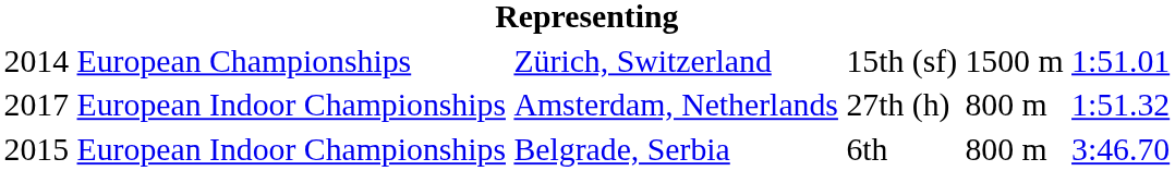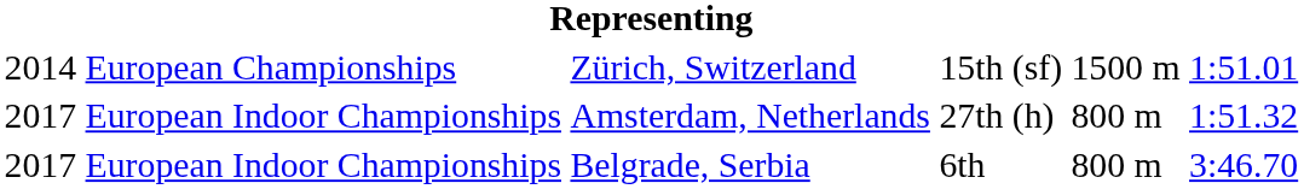Belgrade, Serbia | column 1: 2015 -> 2017
